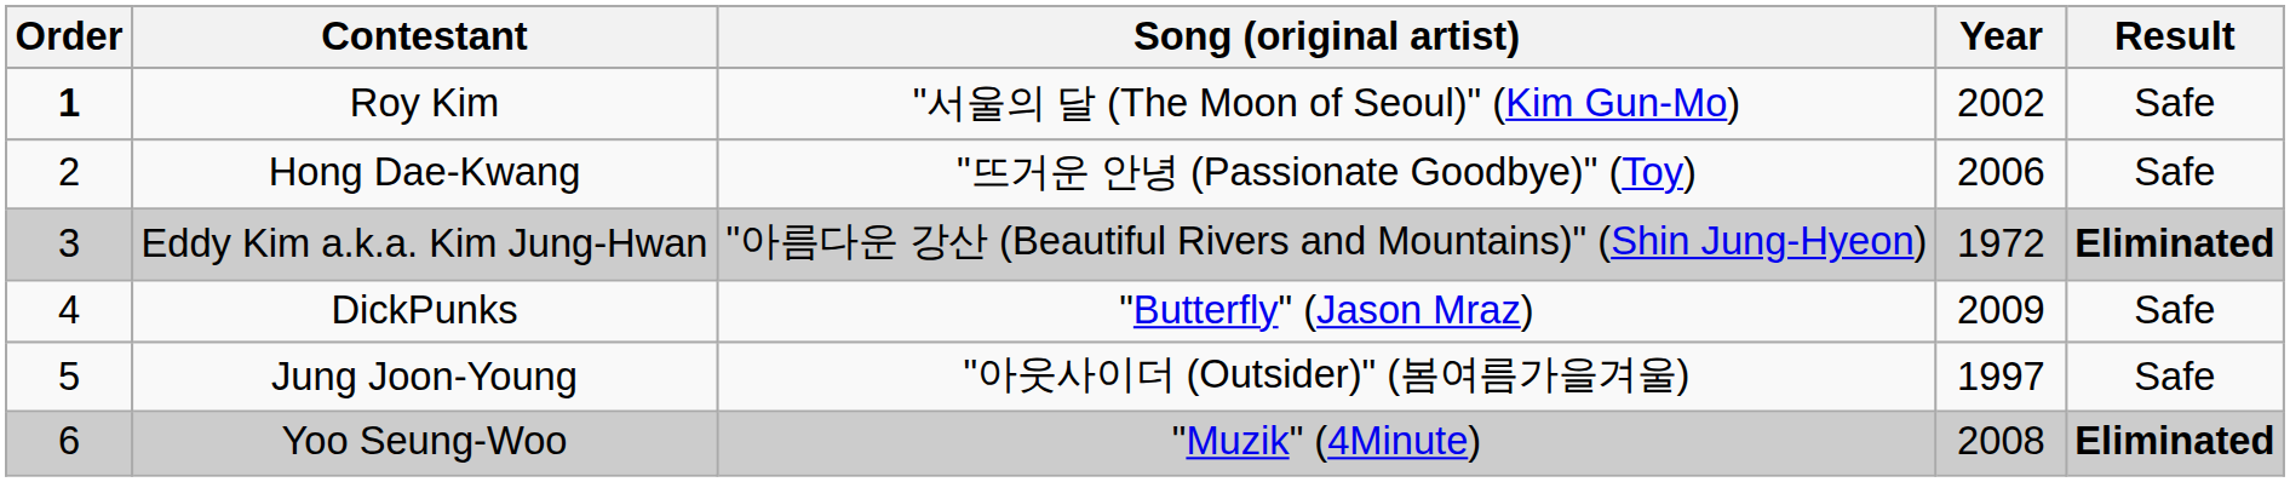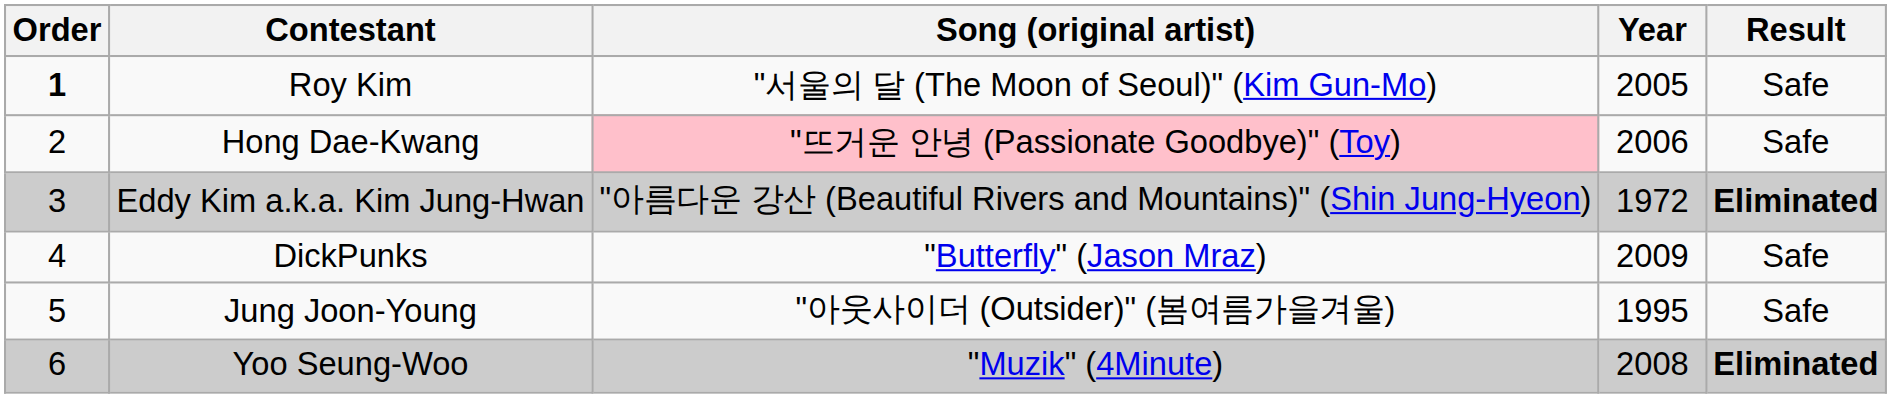Roy Kim | Year: 2002 -> 2005
Hong Dae-Kwang | Song (original artist): no background -> pink background
Jung Joon-Young | Year: 1997 -> 1995
